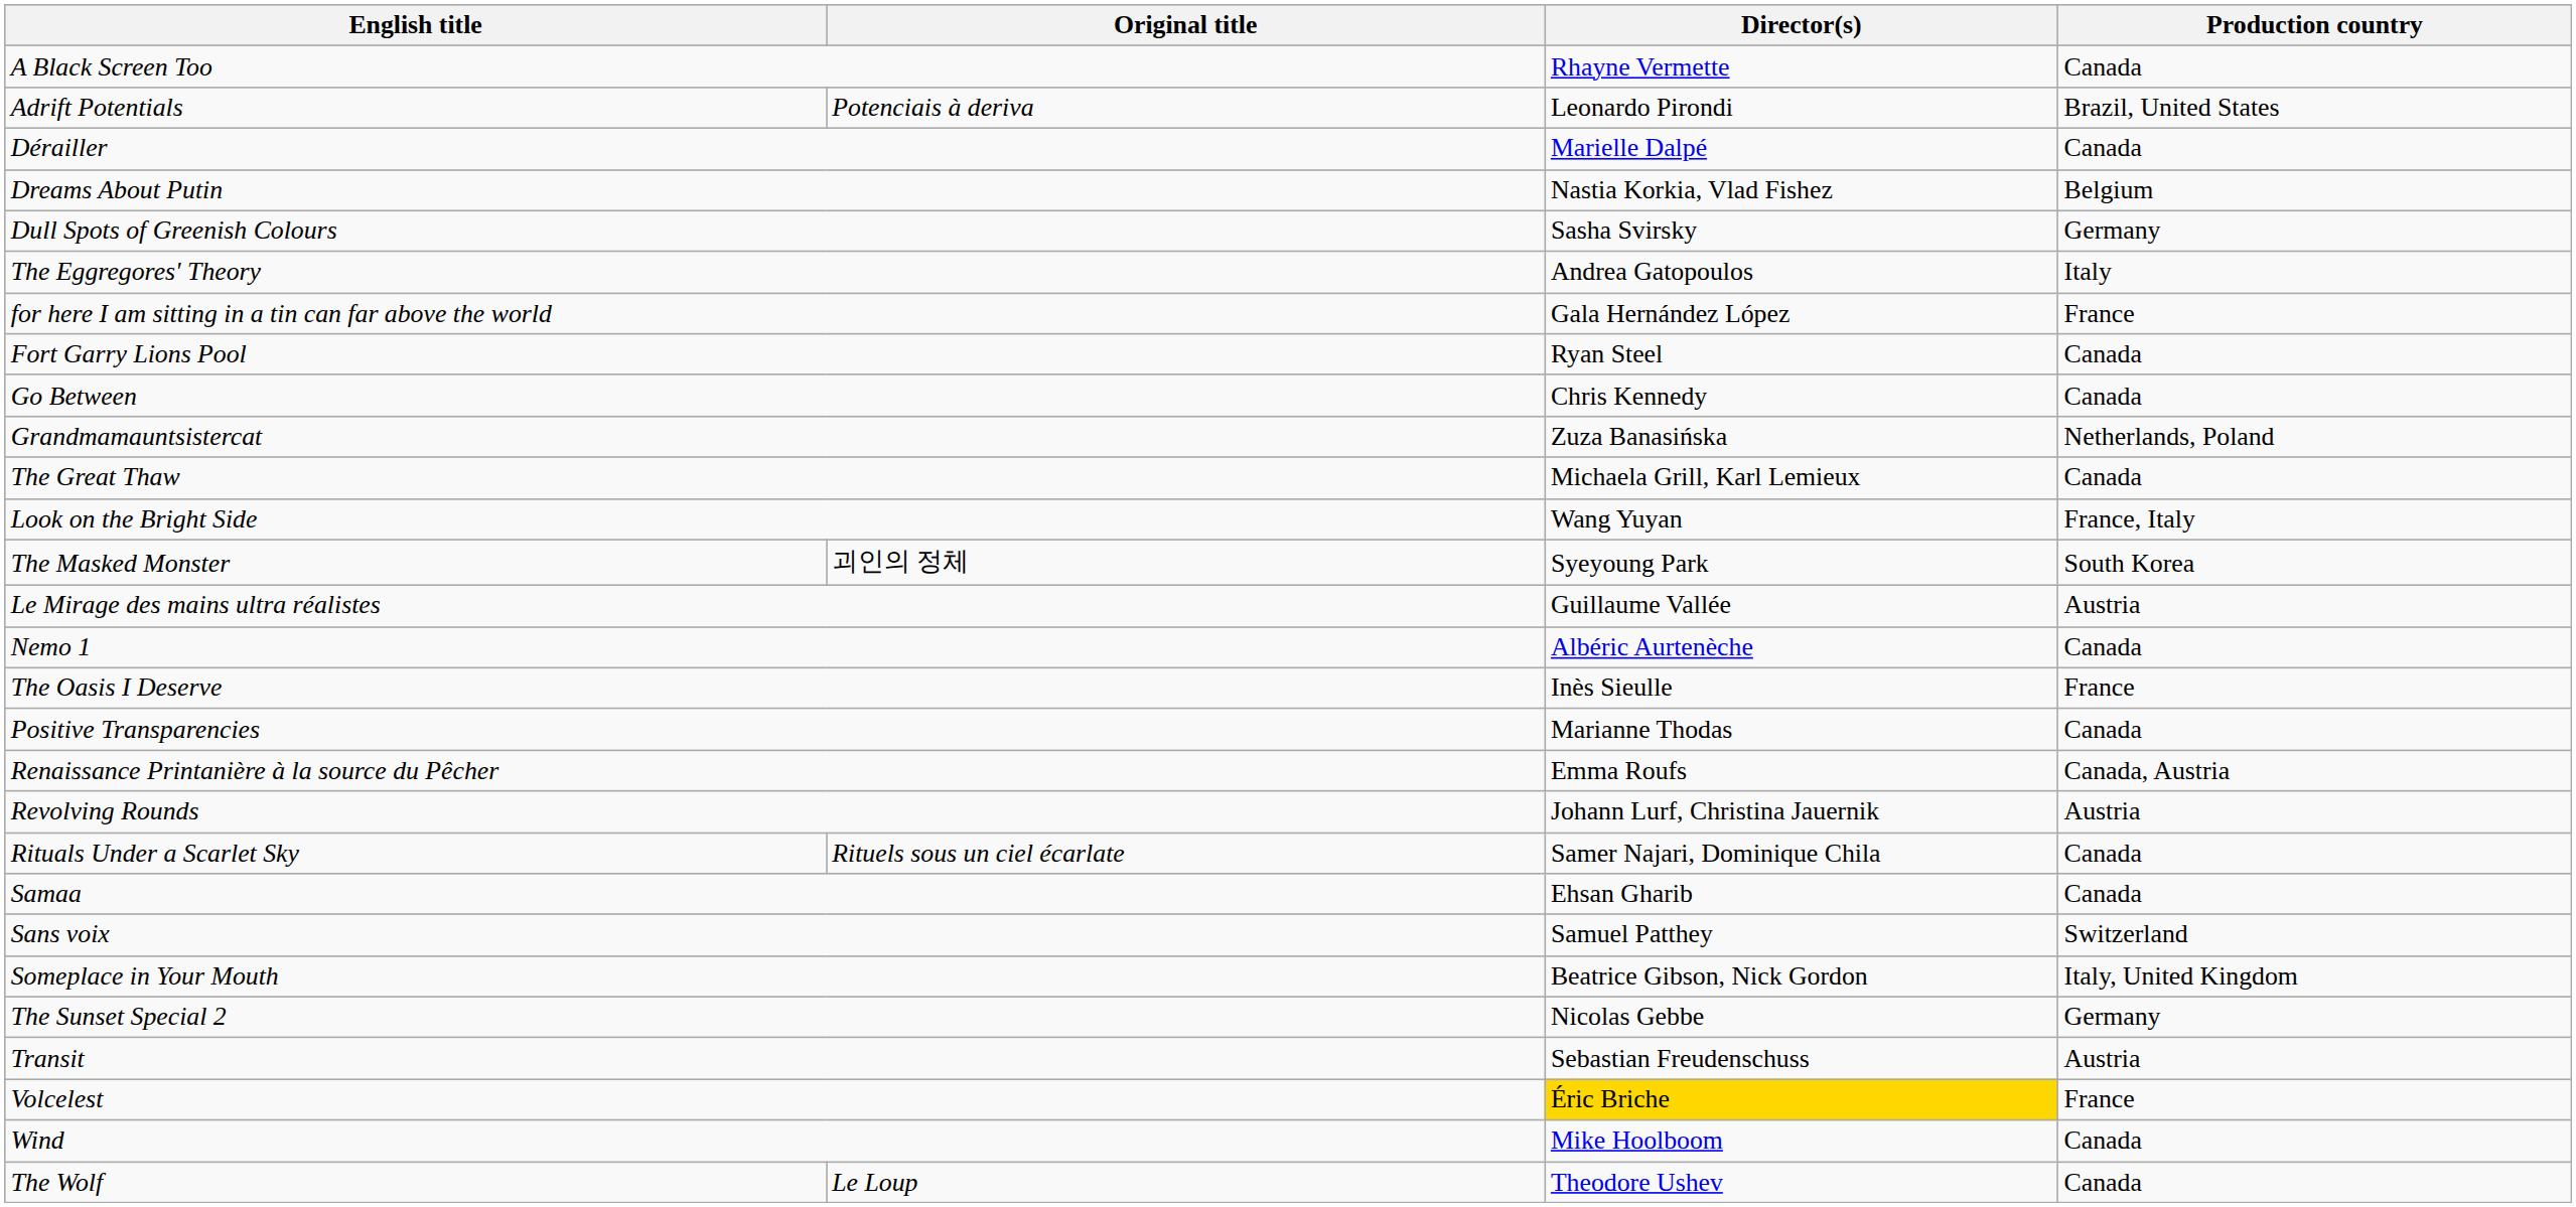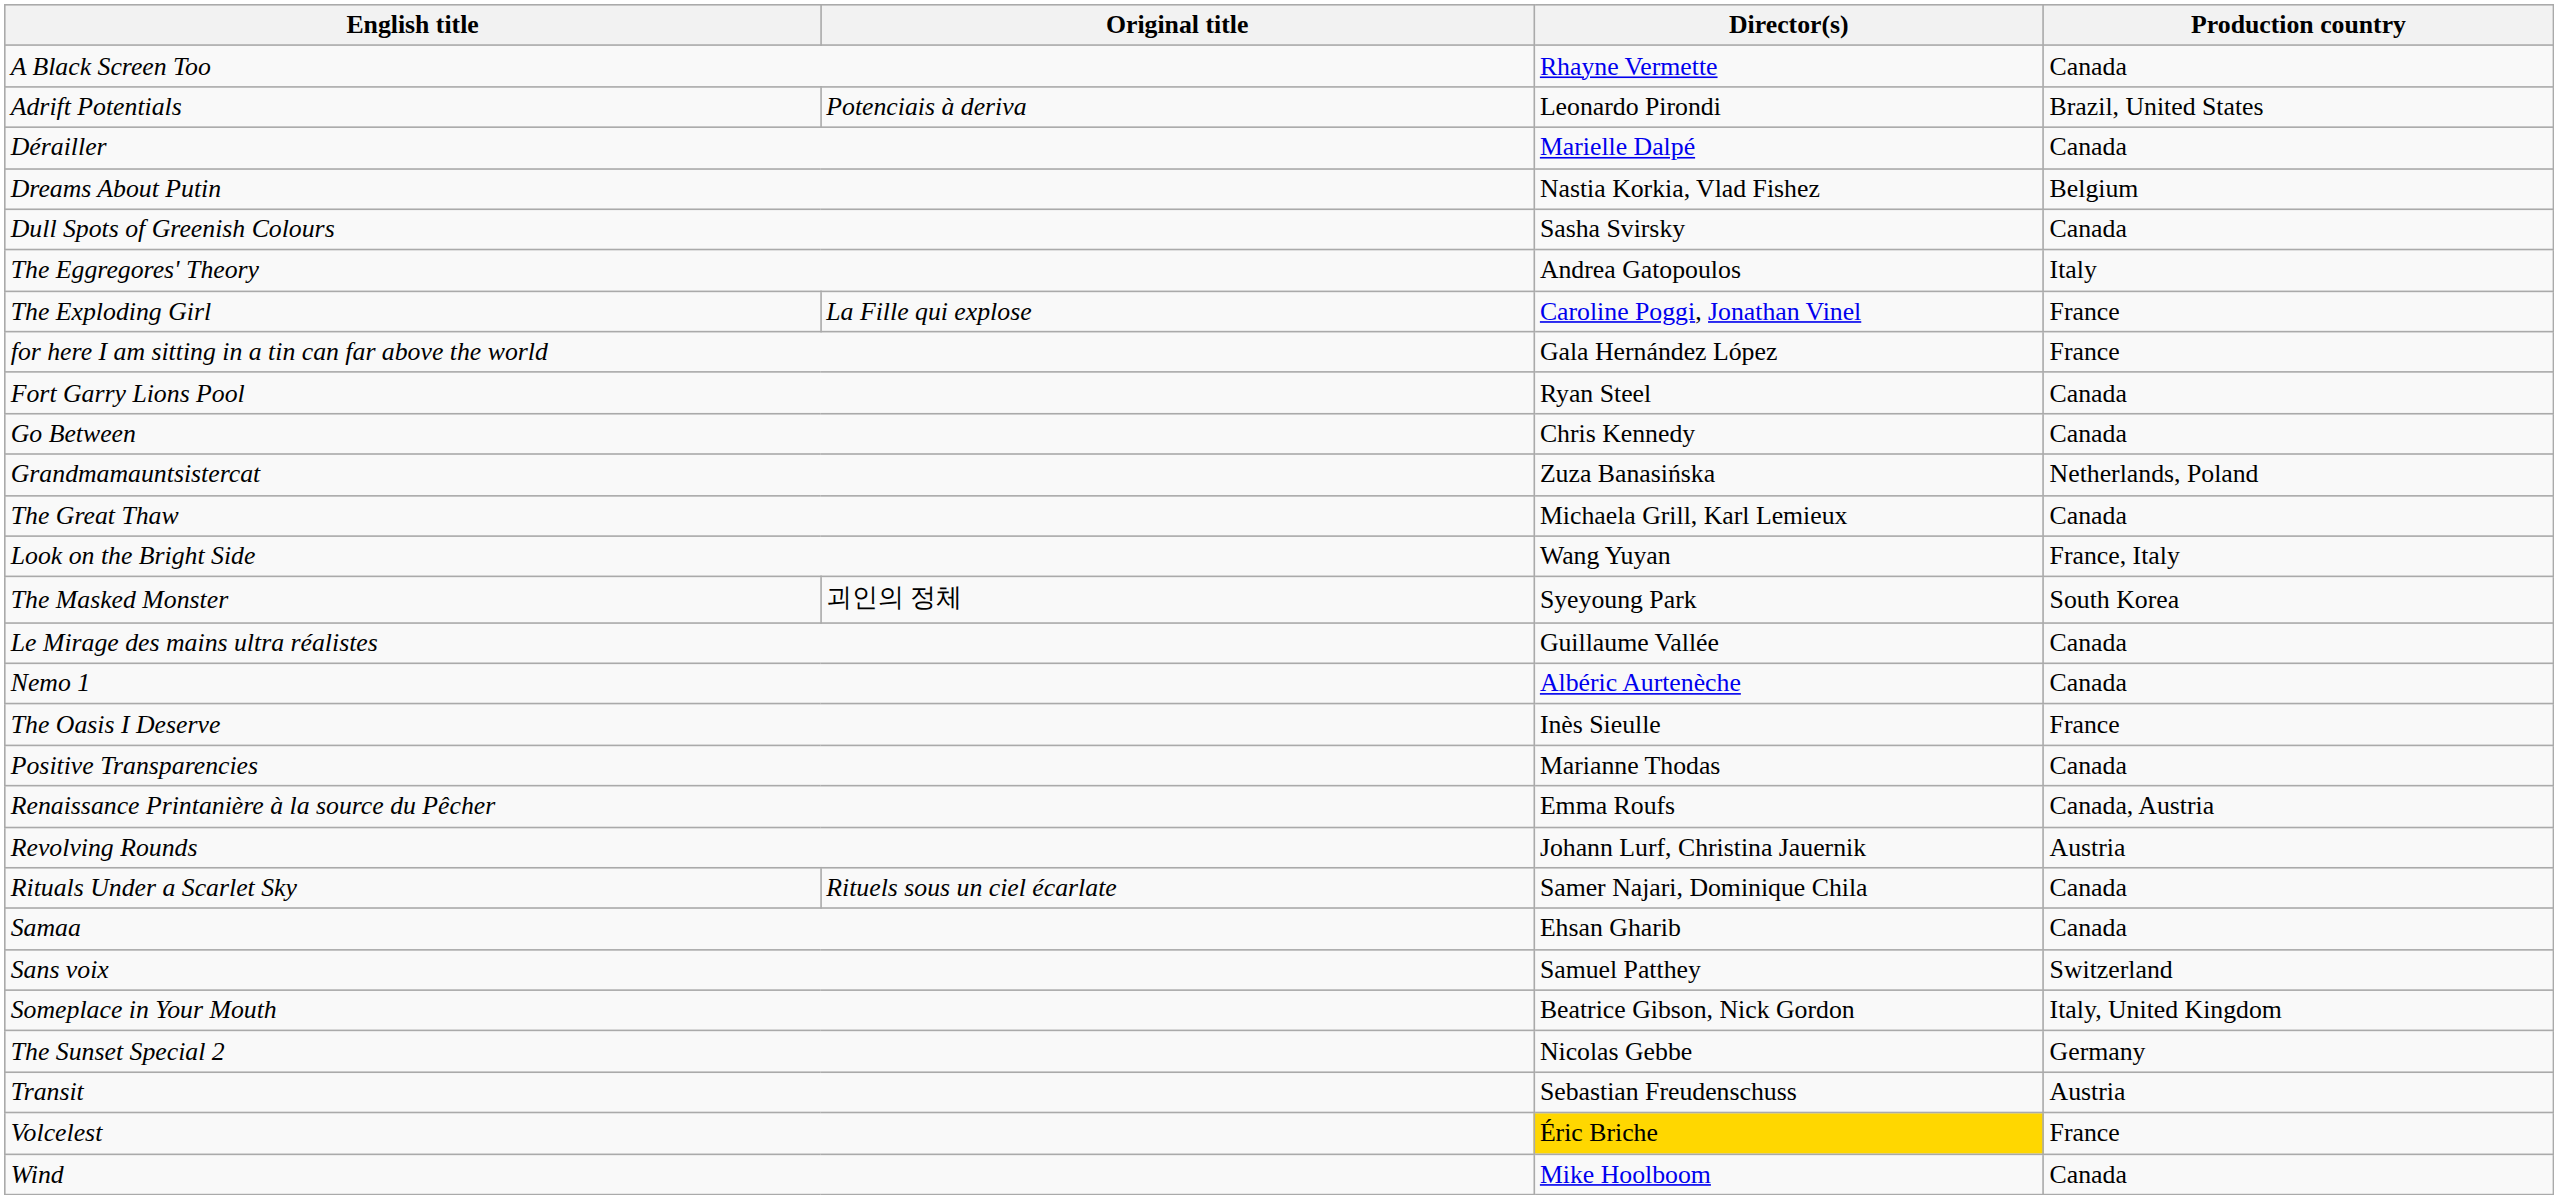Dull Spots of Greenish Colours | Production country: Germany -> Canada
+ row: The Exploding Girl | La Fille qui explose | Caroline Poggi, Jonathan Vinel | France
Le Mirage des mains ultra réalistes | Production country: Austria -> Canada
- row: The Wolf | Le Loup | Theodore Ushev | Canada
